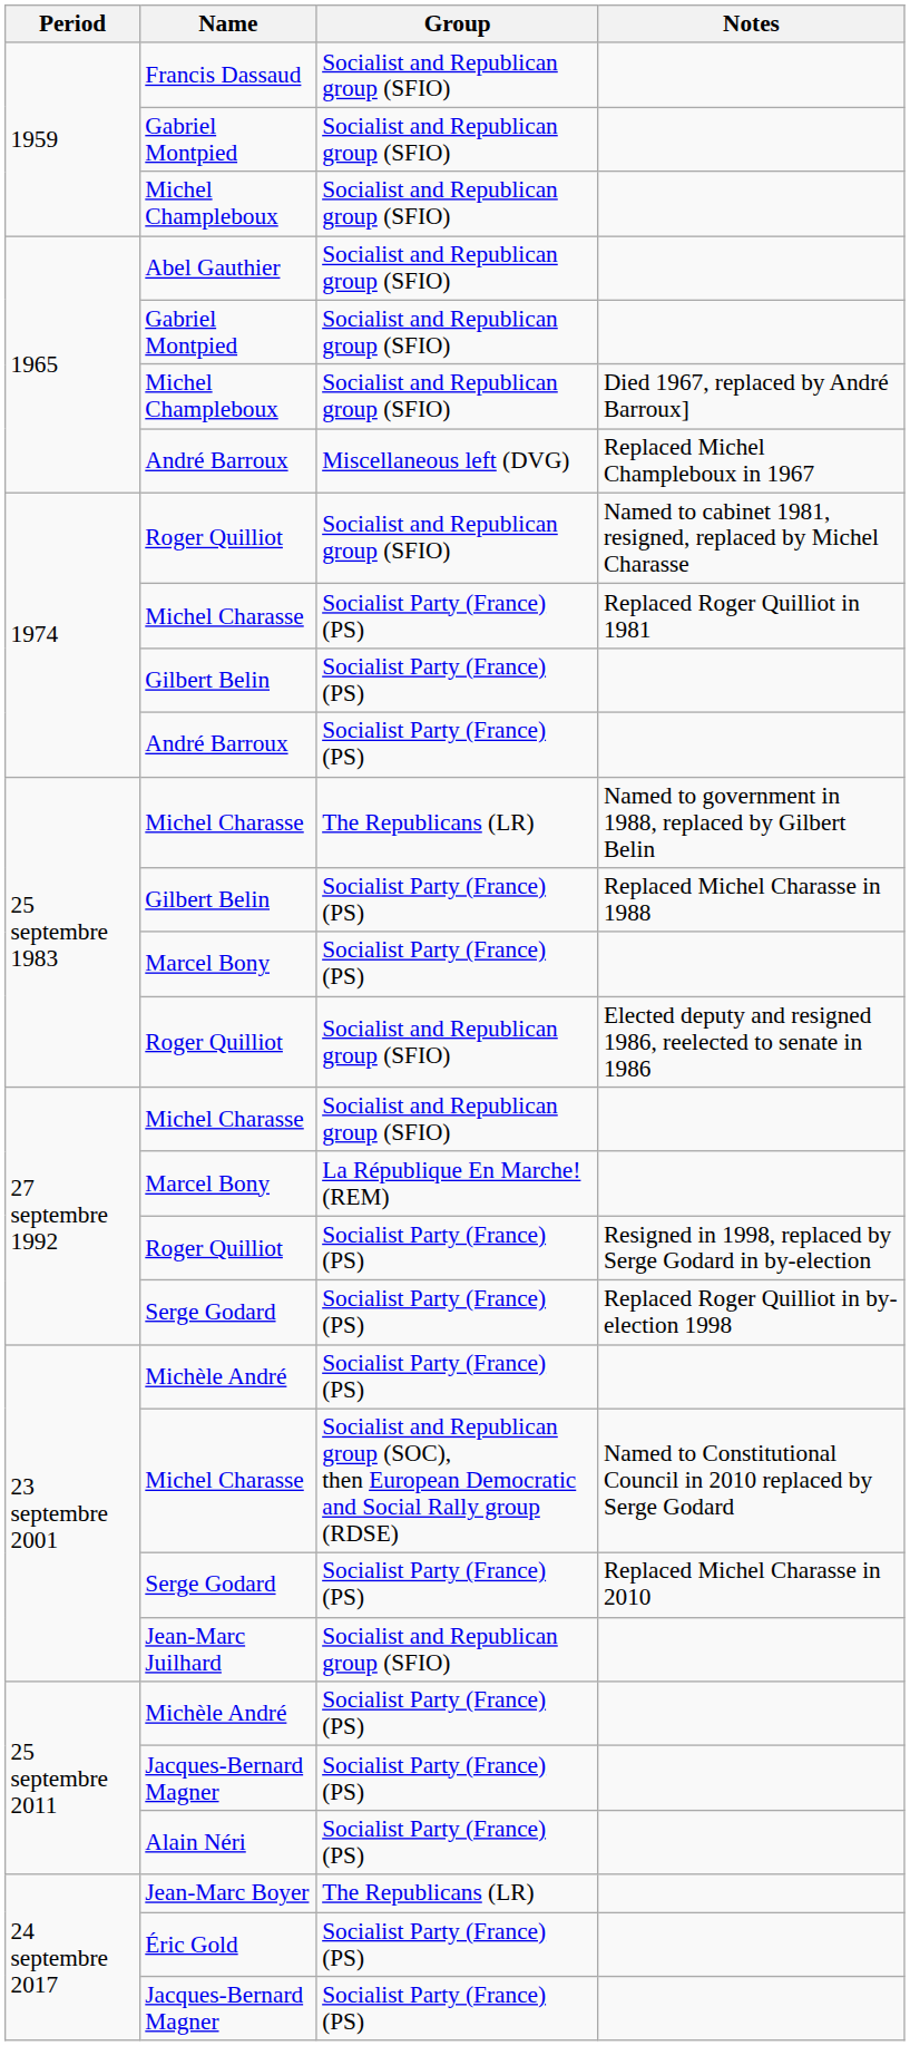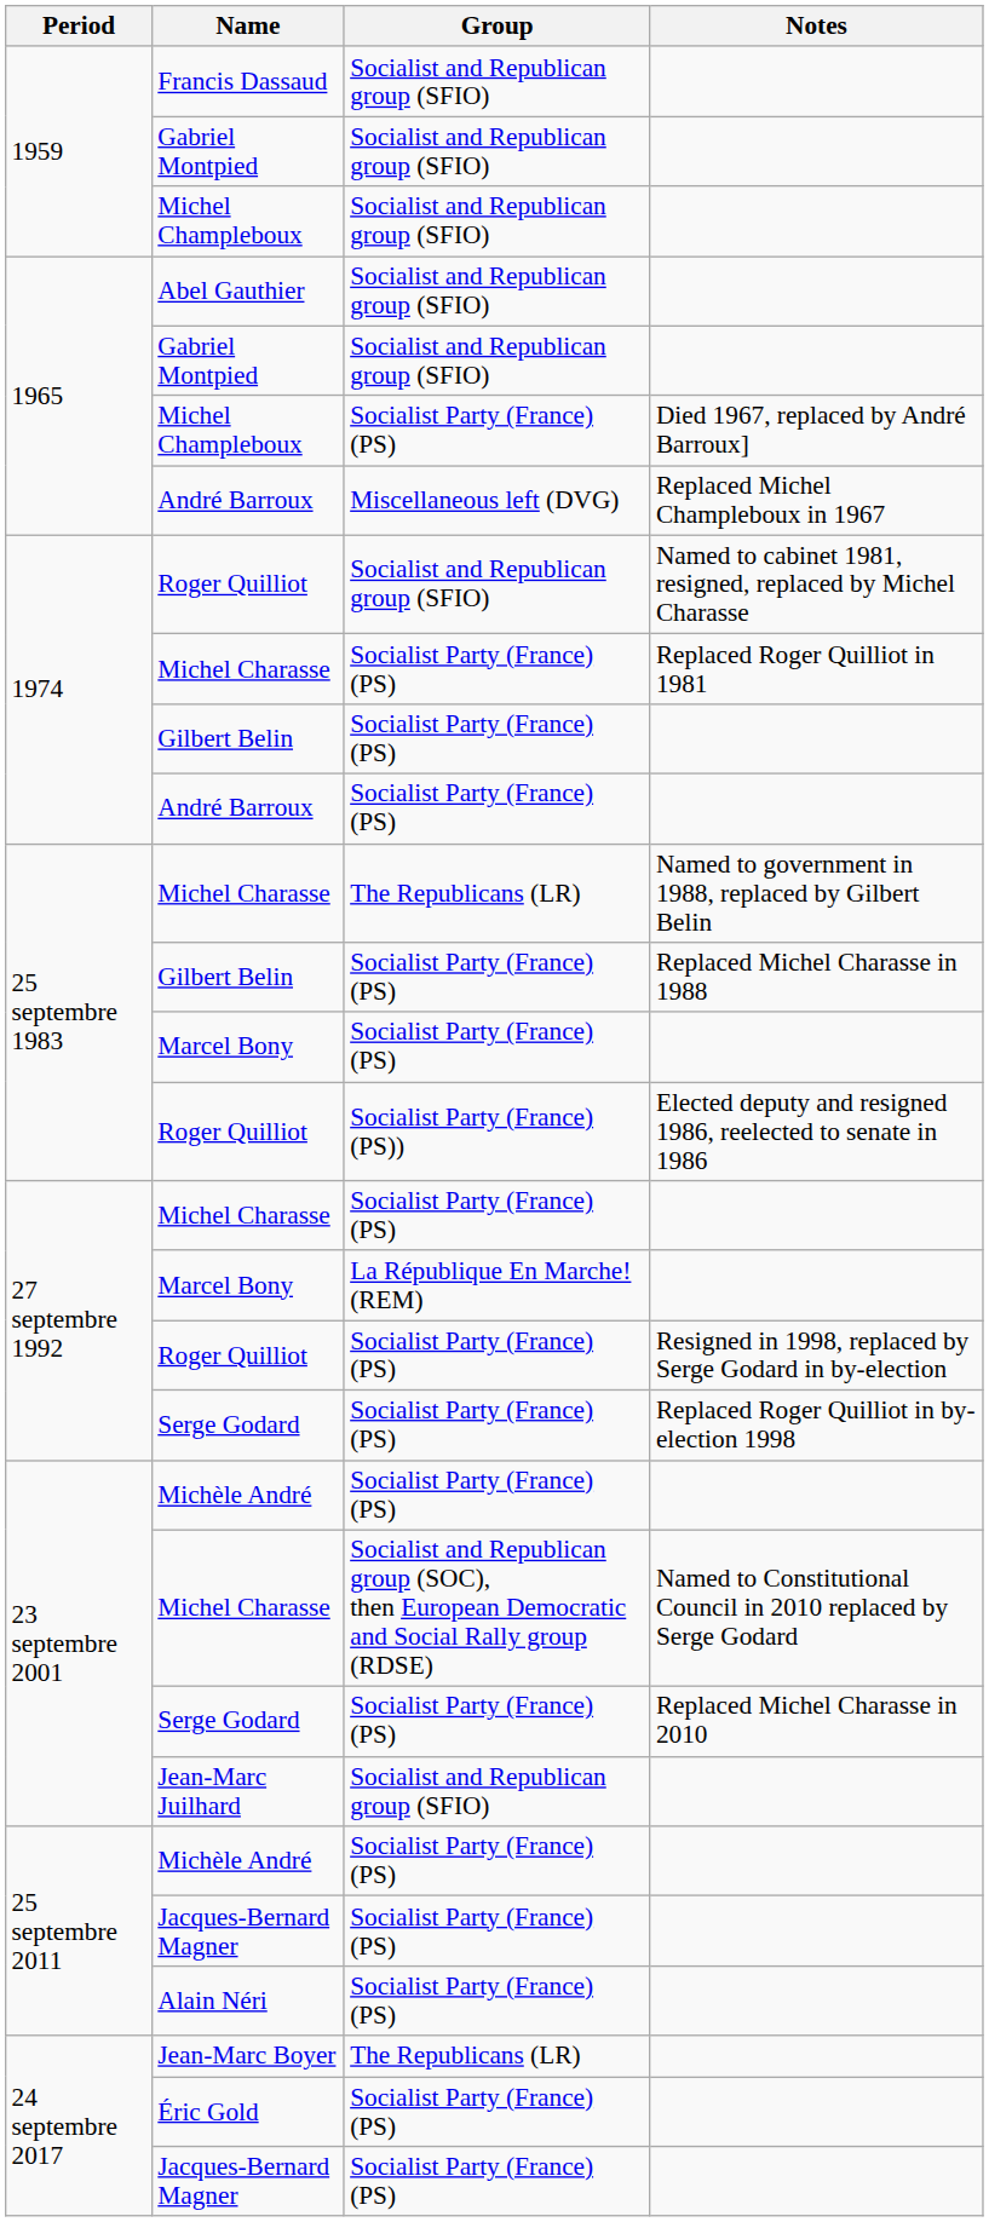1965 / Michel Champleboux | Group: Socialist and Republican group (SFIO) -> Socialist Party (France) (PS)
25 septembre 1983 / Roger Quilliot | Group: Socialist and Republican group (SFIO) -> Socialist Party (France) (PS))
27 septembre 1992 / Michel Charasse | Group: Socialist and Republican group (SFIO) -> Socialist Party (France) (PS)
